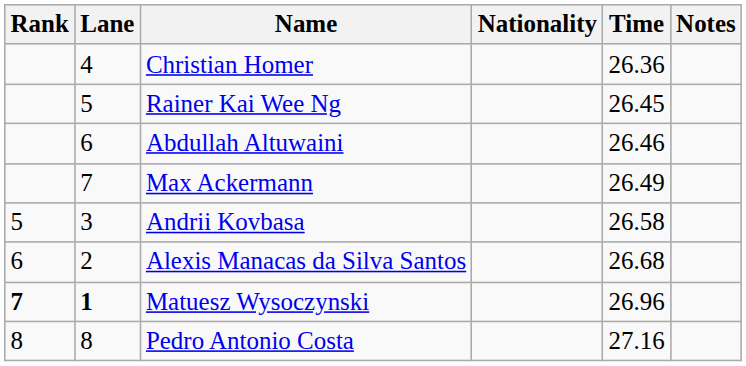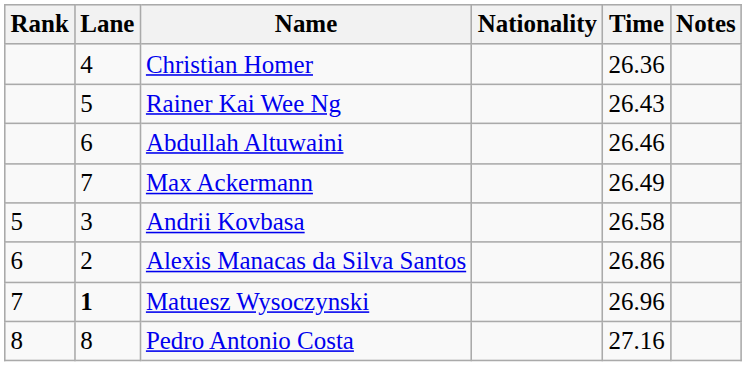Rainer Kai Wee Ng | Time: 26.45 -> 26.43
Alexis Manacas da Silva Santos | Time: 26.68 -> 26.86
Matuesz Wysoczynski | Rank: bold -> normal
